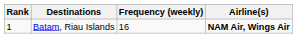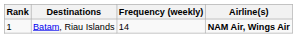Batam, Riau Islands | Frequency (weekly): 16 -> 14
